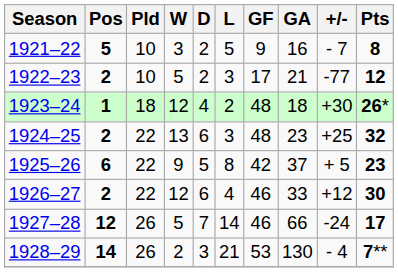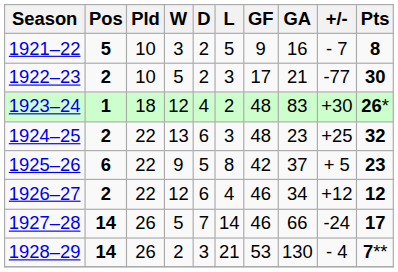1922–23 | Pts: 12 -> 30
1923–24 | GA: 18 -> 83
1926–27 | GA: 33 -> 34
1926–27 | Pts: 30 -> 12
1927–28 | Pos: 12 -> 14
